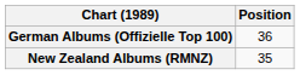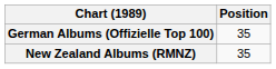German Albums (Offizielle Top 100) | Position: 36 -> 35
